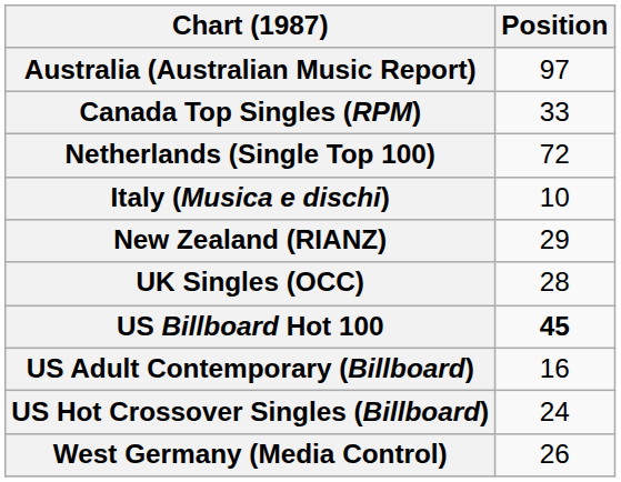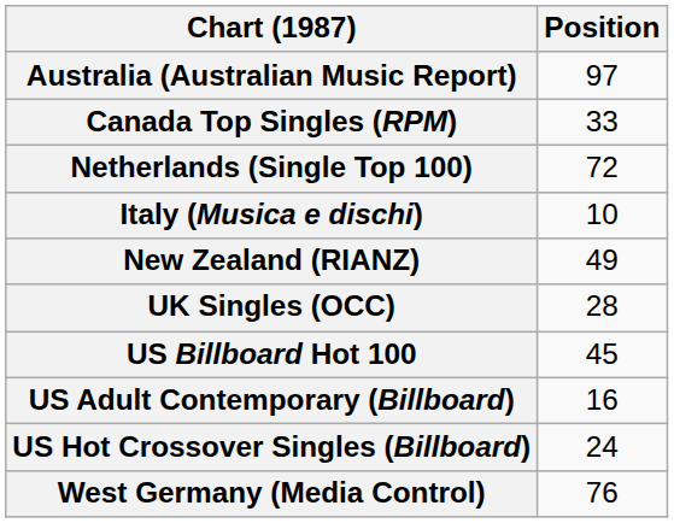New Zealand (RIANZ) | Position: 29 -> 49
US Billboard Hot 100 | Position: bold -> normal
West Germany (Media Control) | Position: 26 -> 76
